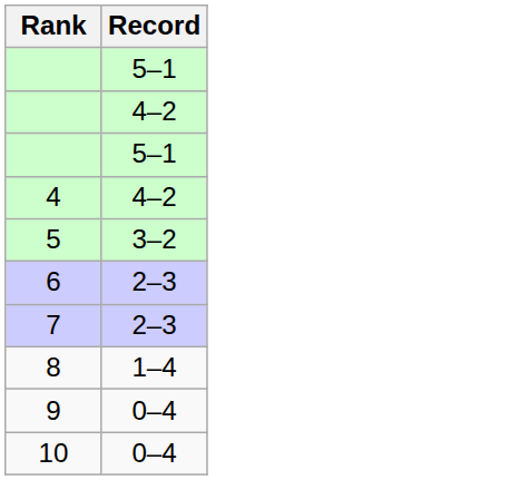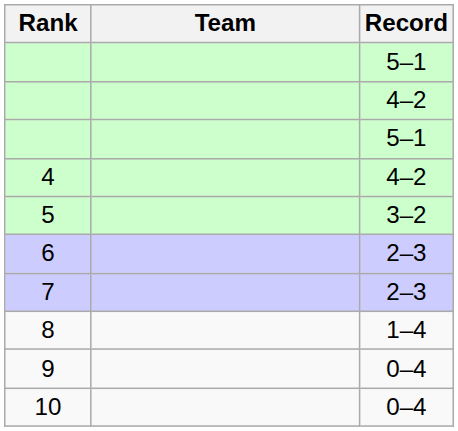+ column: Team
